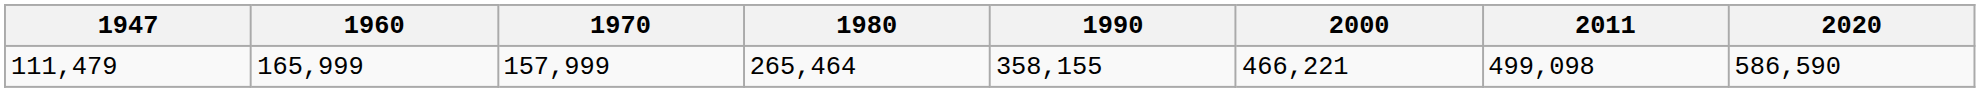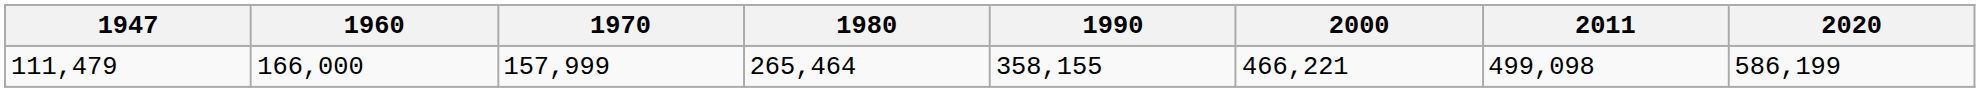111,479 | 1960: 165,999 -> 166,000
111,479 | 2020: 586,590 -> 586,199
